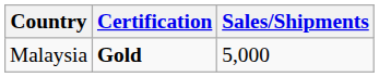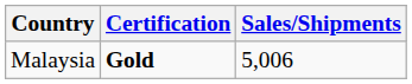Malaysia | Sales/Shipments: 5,000 -> 5,006
